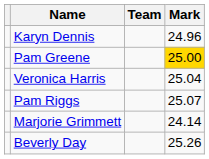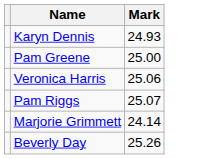- column: Team
Karyn Dennis | Mark: 24.96 -> 24.93
Pam Greene | Mark: gold background -> no background
Veronica Harris | Mark: 25.04 -> 25.06
